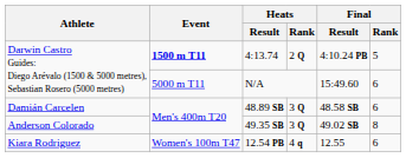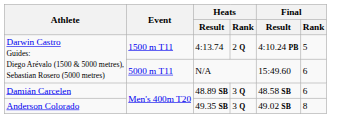4:13.74 | Event: bold -> normal
- row: Kiara Rodriguez | Women's 100m T47 | 12.54 PB | 4 q | 12.55 | 6
